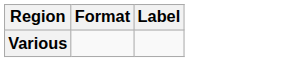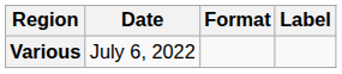+ column: Date | July 6, 2022
